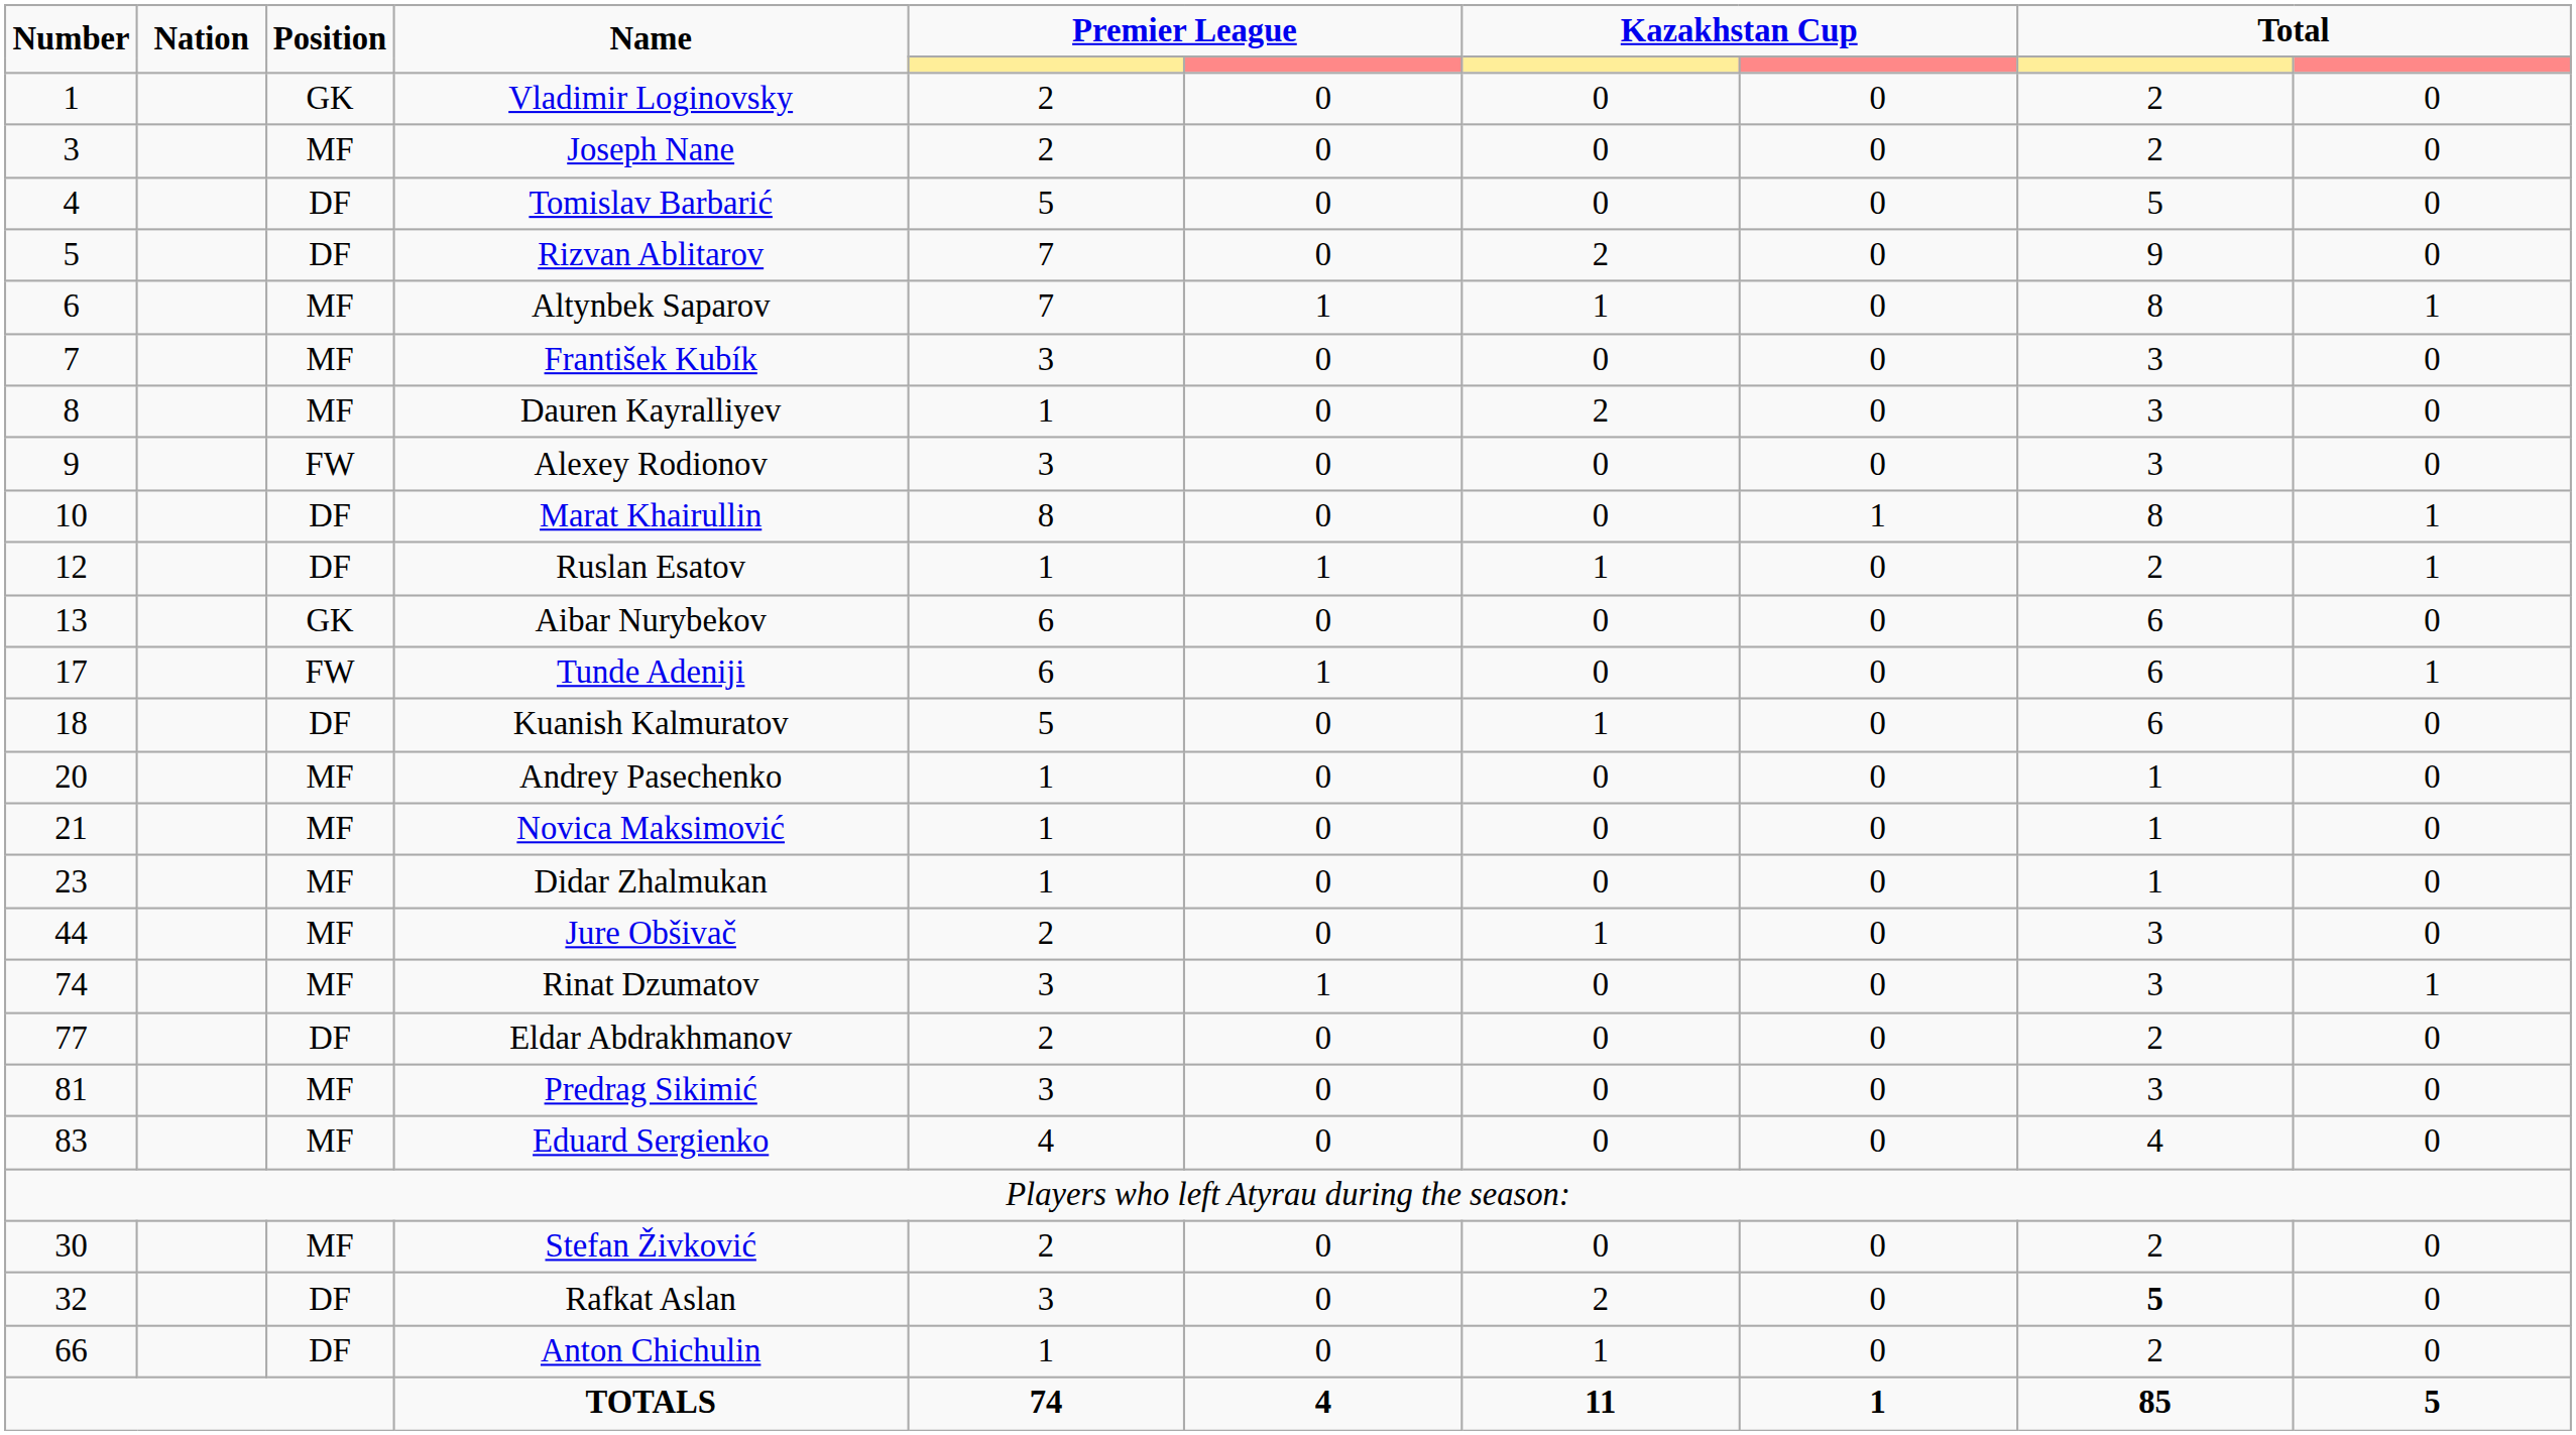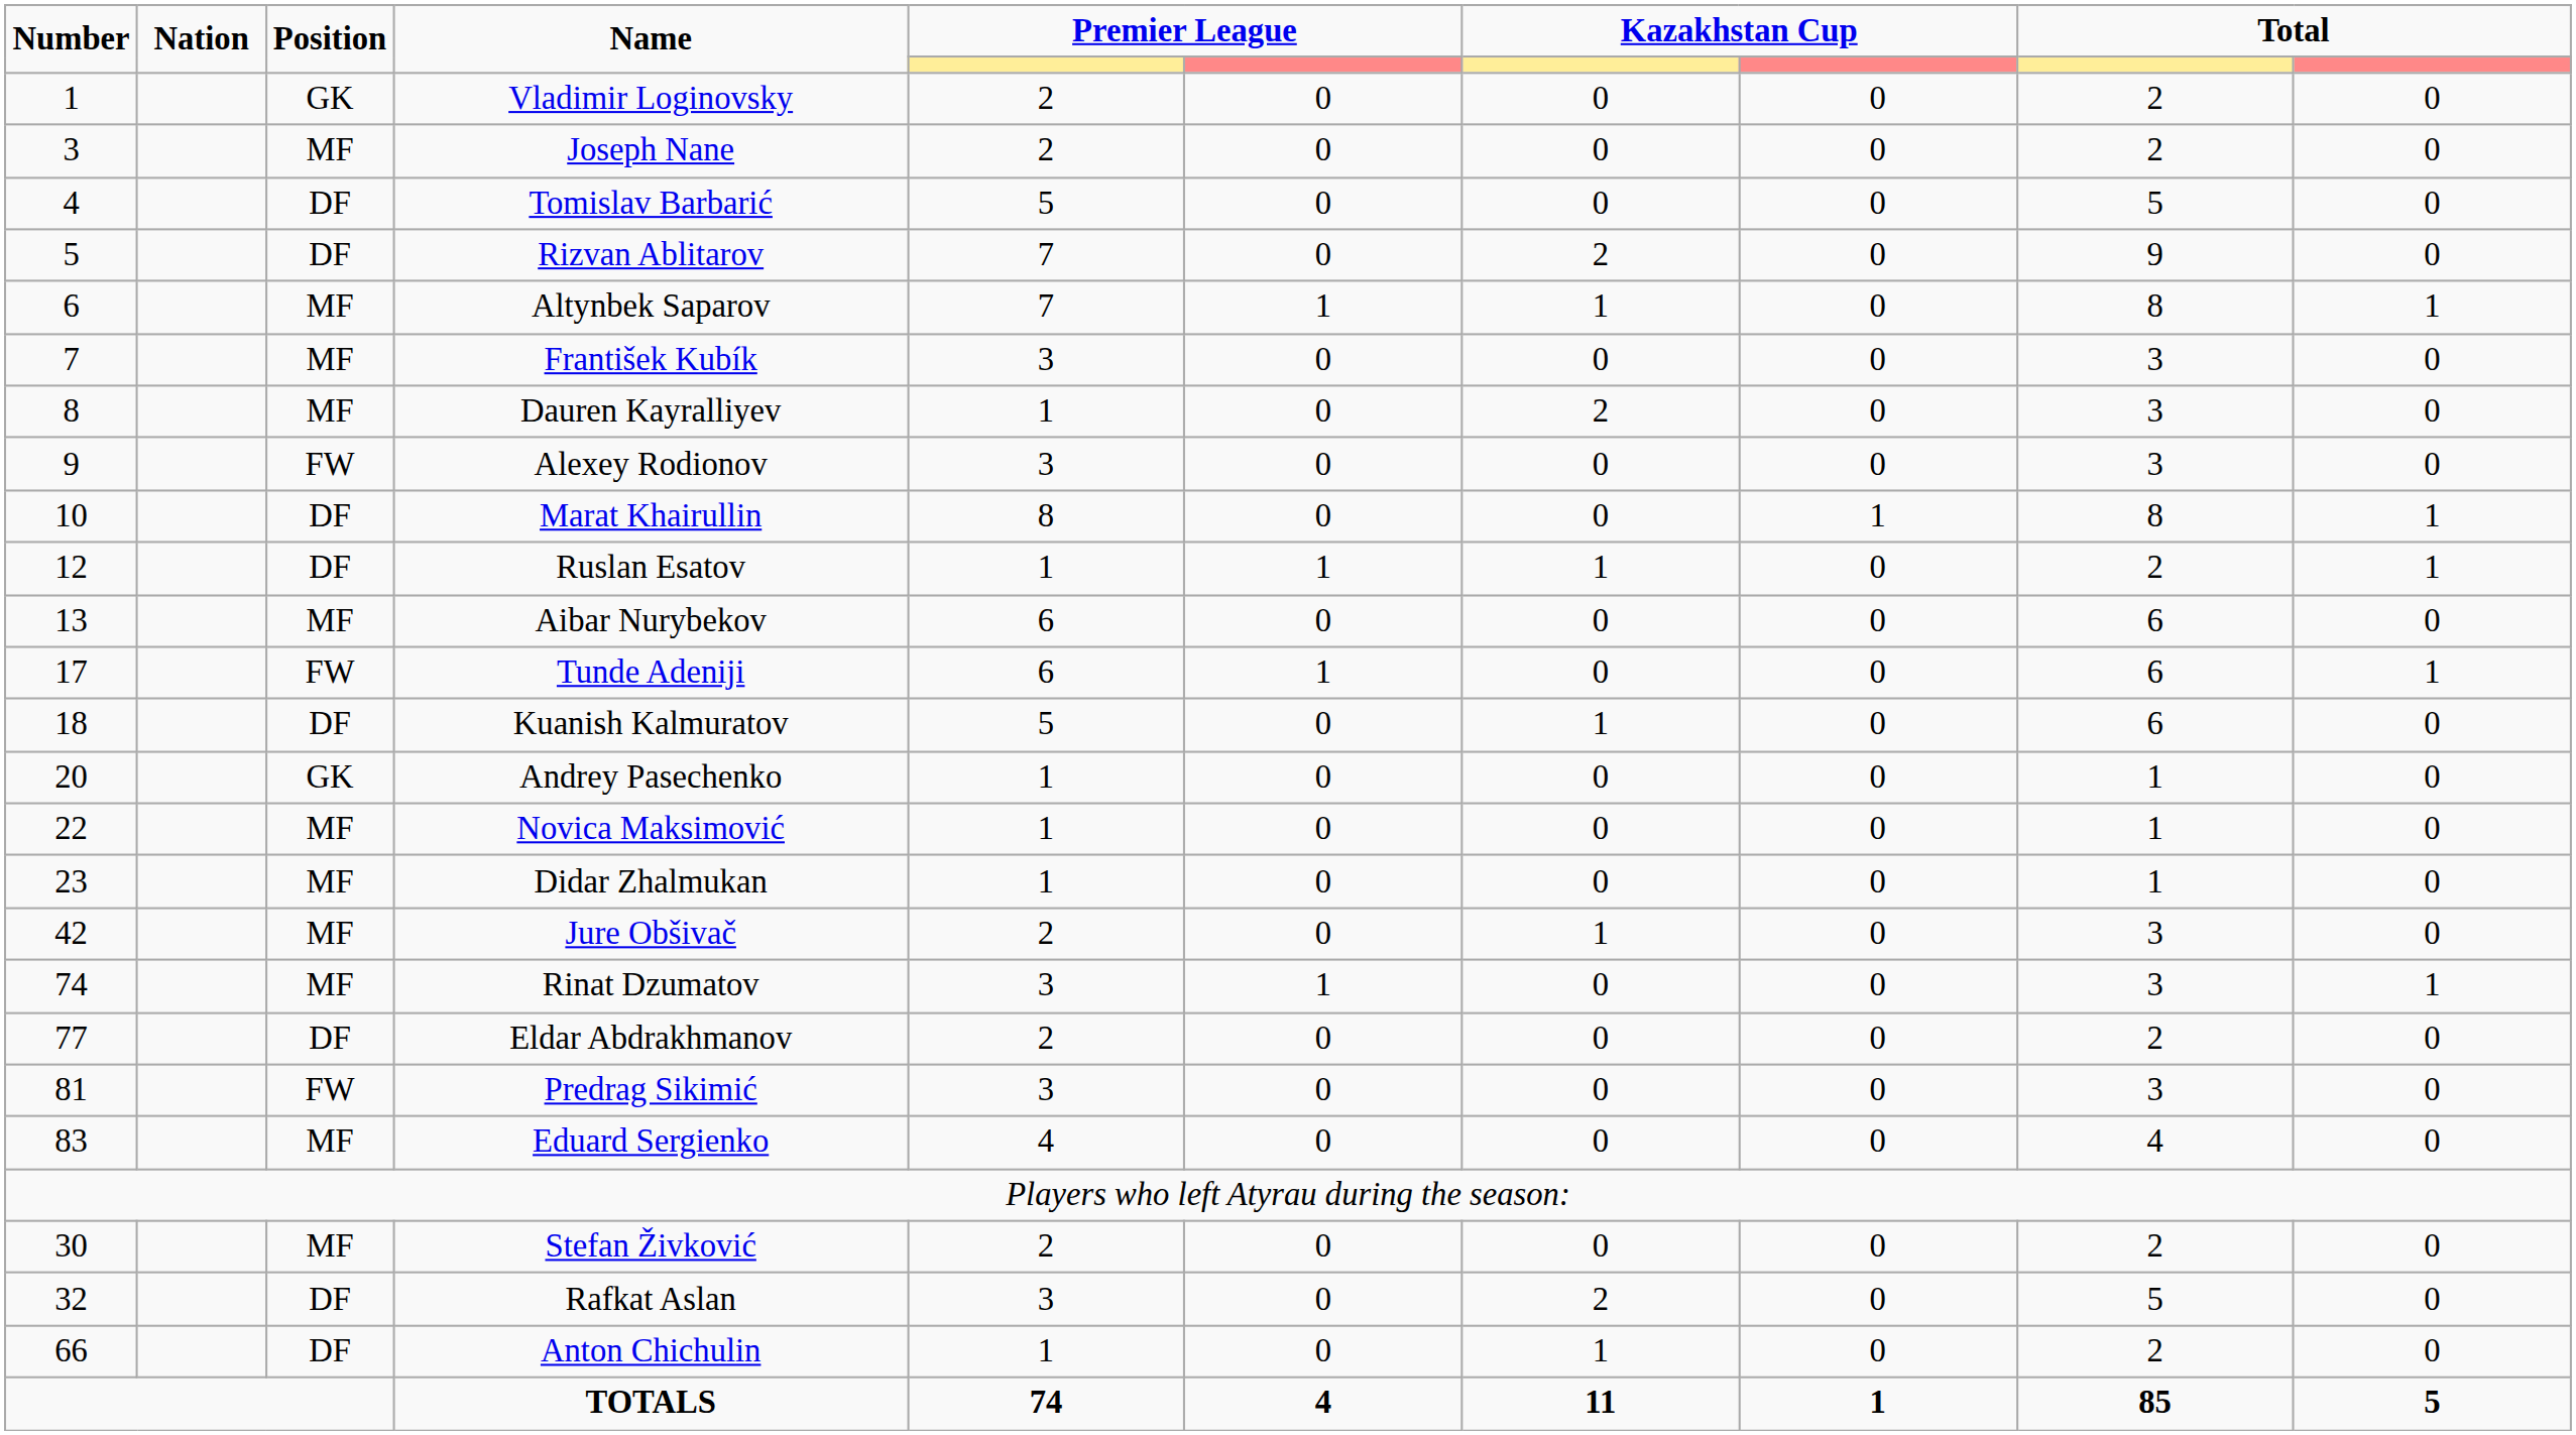Aibar Nurybekov | Position: GK -> MF
Andrey Pasechenko | Position: MF -> GK
Novica Maksimović | Number: 21 -> 22
Jure Obšivač | Number: 44 -> 42
Predrag Sikimić | Position: MF -> FW
Rafkat Aslan | column 9: bold -> normal
